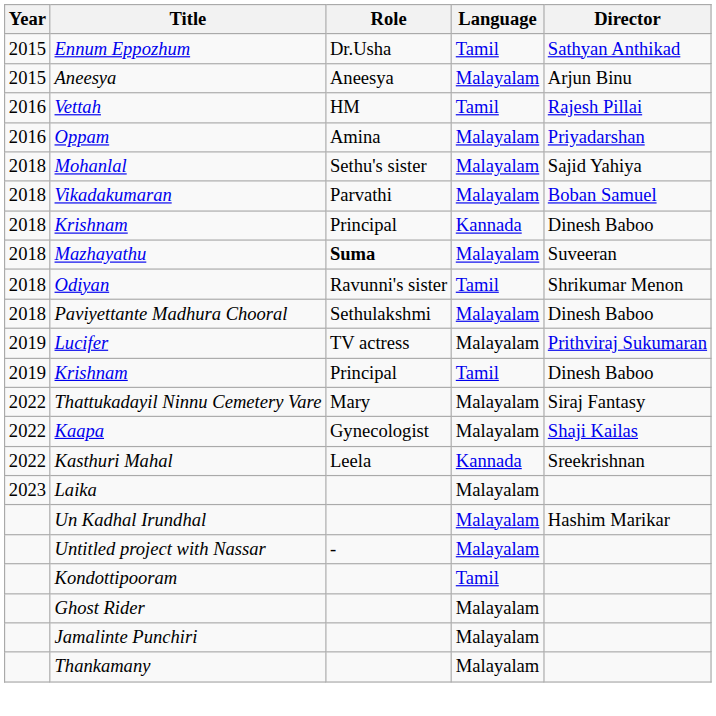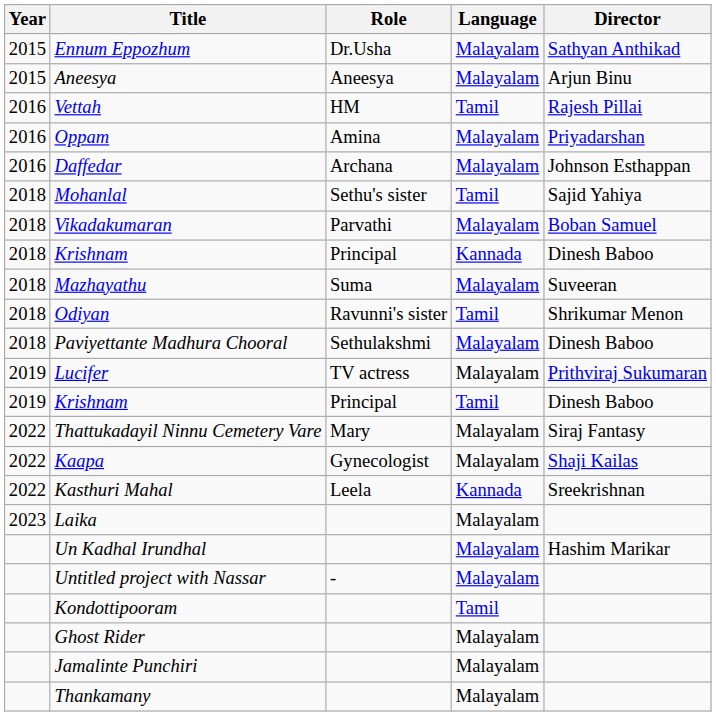Ennum Eppozhum | Language: Tamil -> Malayalam
+ row: 2016 | Daffedar | Archana | Malayalam | Johnson Esthappan
Mohanlal | Language: Malayalam -> Tamil
Mazhayathu | Role: bold -> normal
